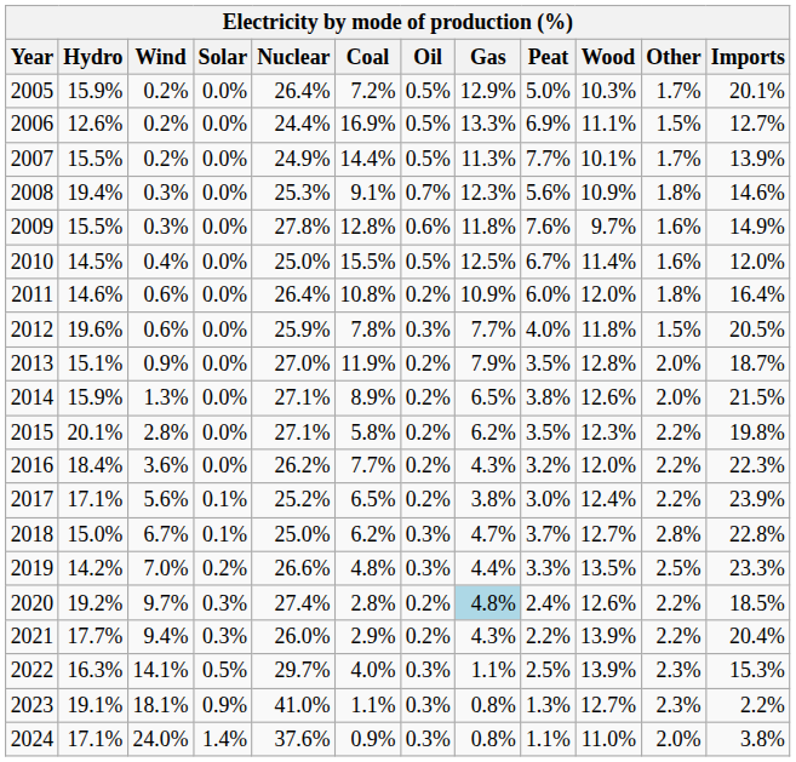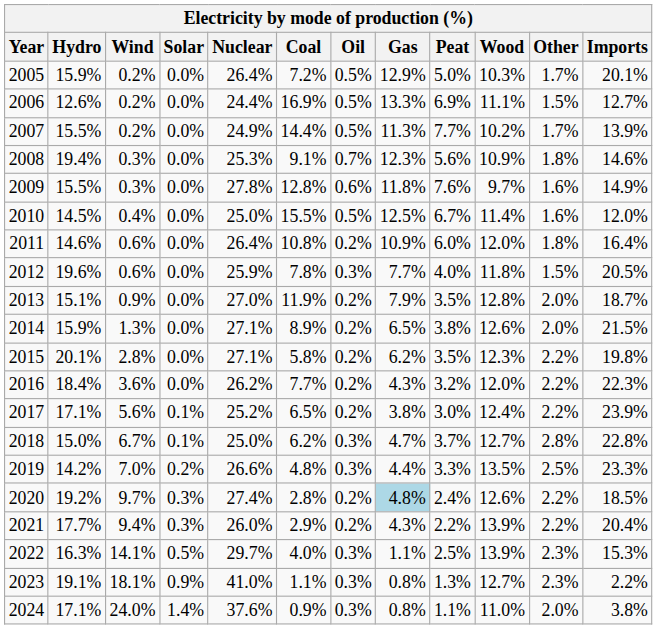2007 | Wood: 10.1% -> 10.2%
